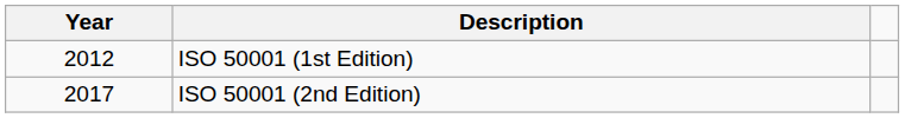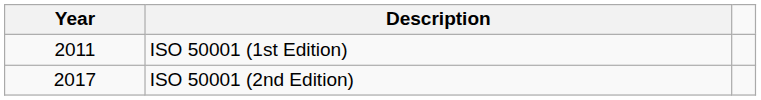ISO 50001 (1st Edition) | Year: 2012 -> 2011
